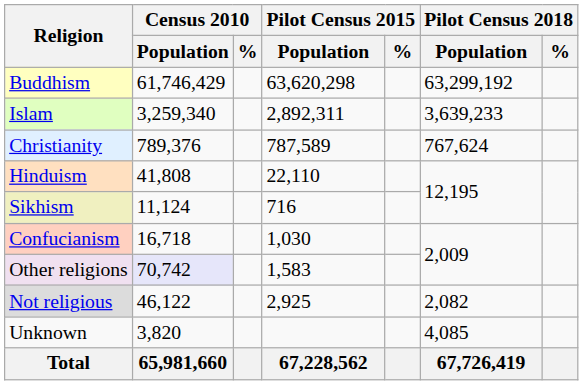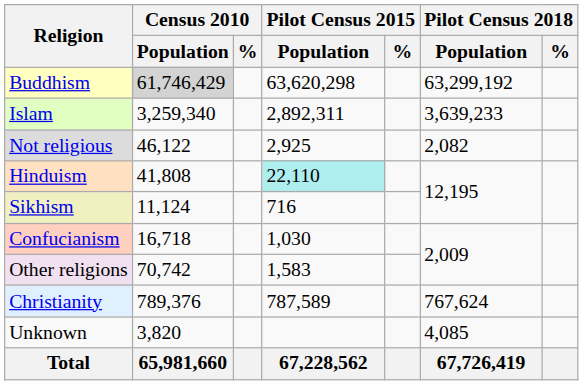Buddhism | Census 2010 / Population: no background -> lightgrey background
rows swapped: Christianity <-> Not religious
Hinduism | Pilot Census 2015 / Population: no background -> paleturquoise background
Other religions | Census 2010 / Population: lavender background -> no background
